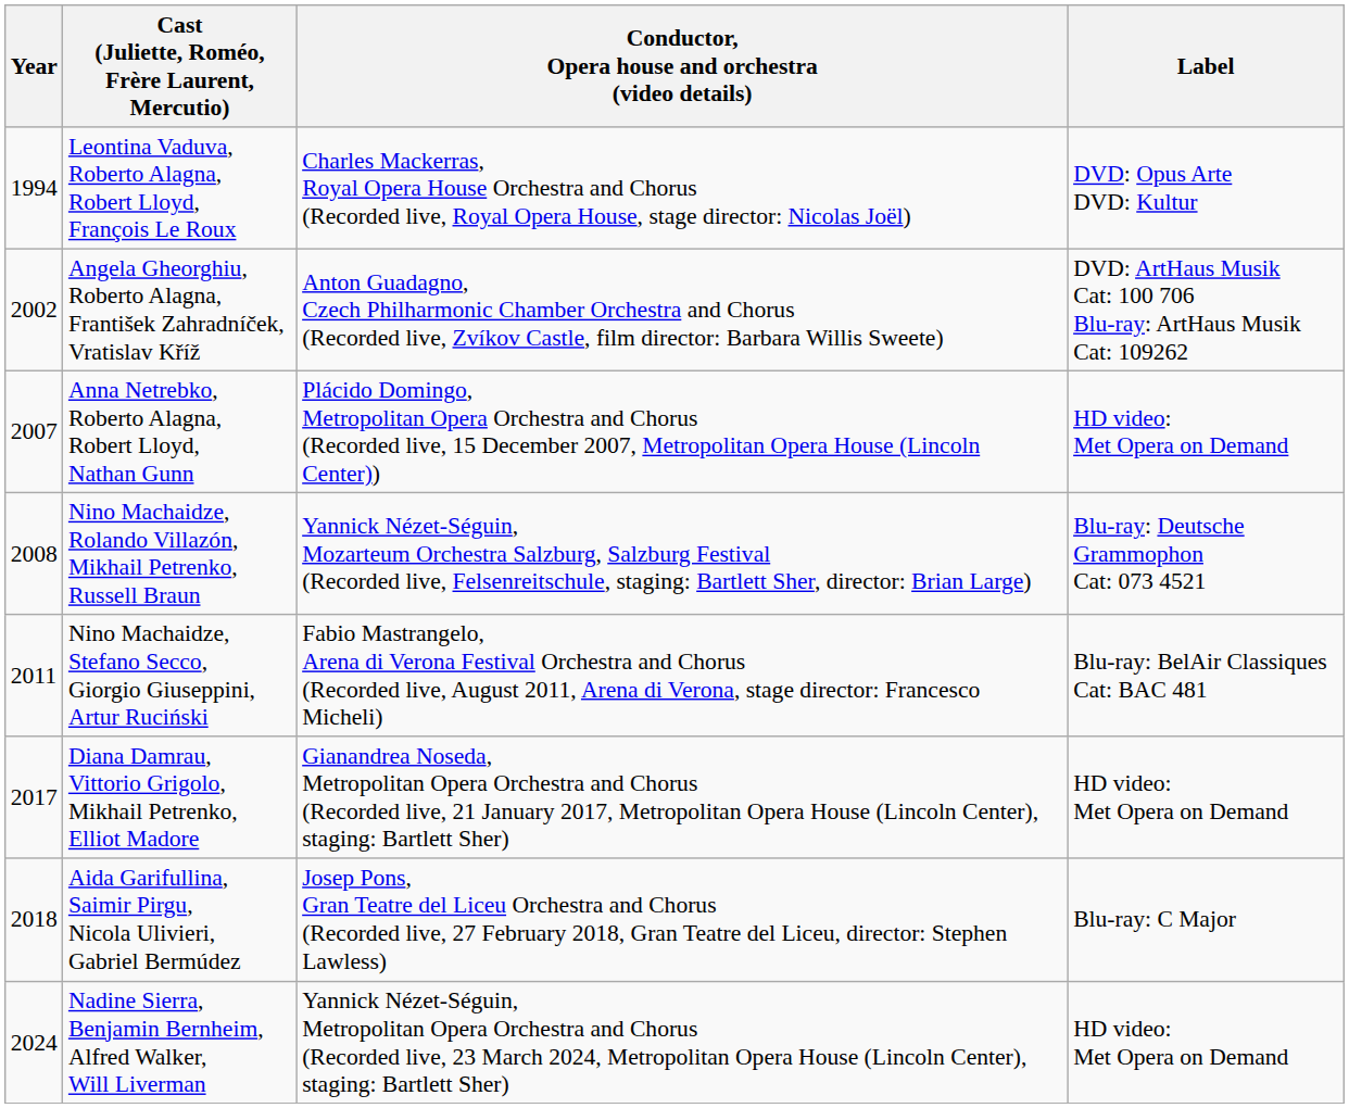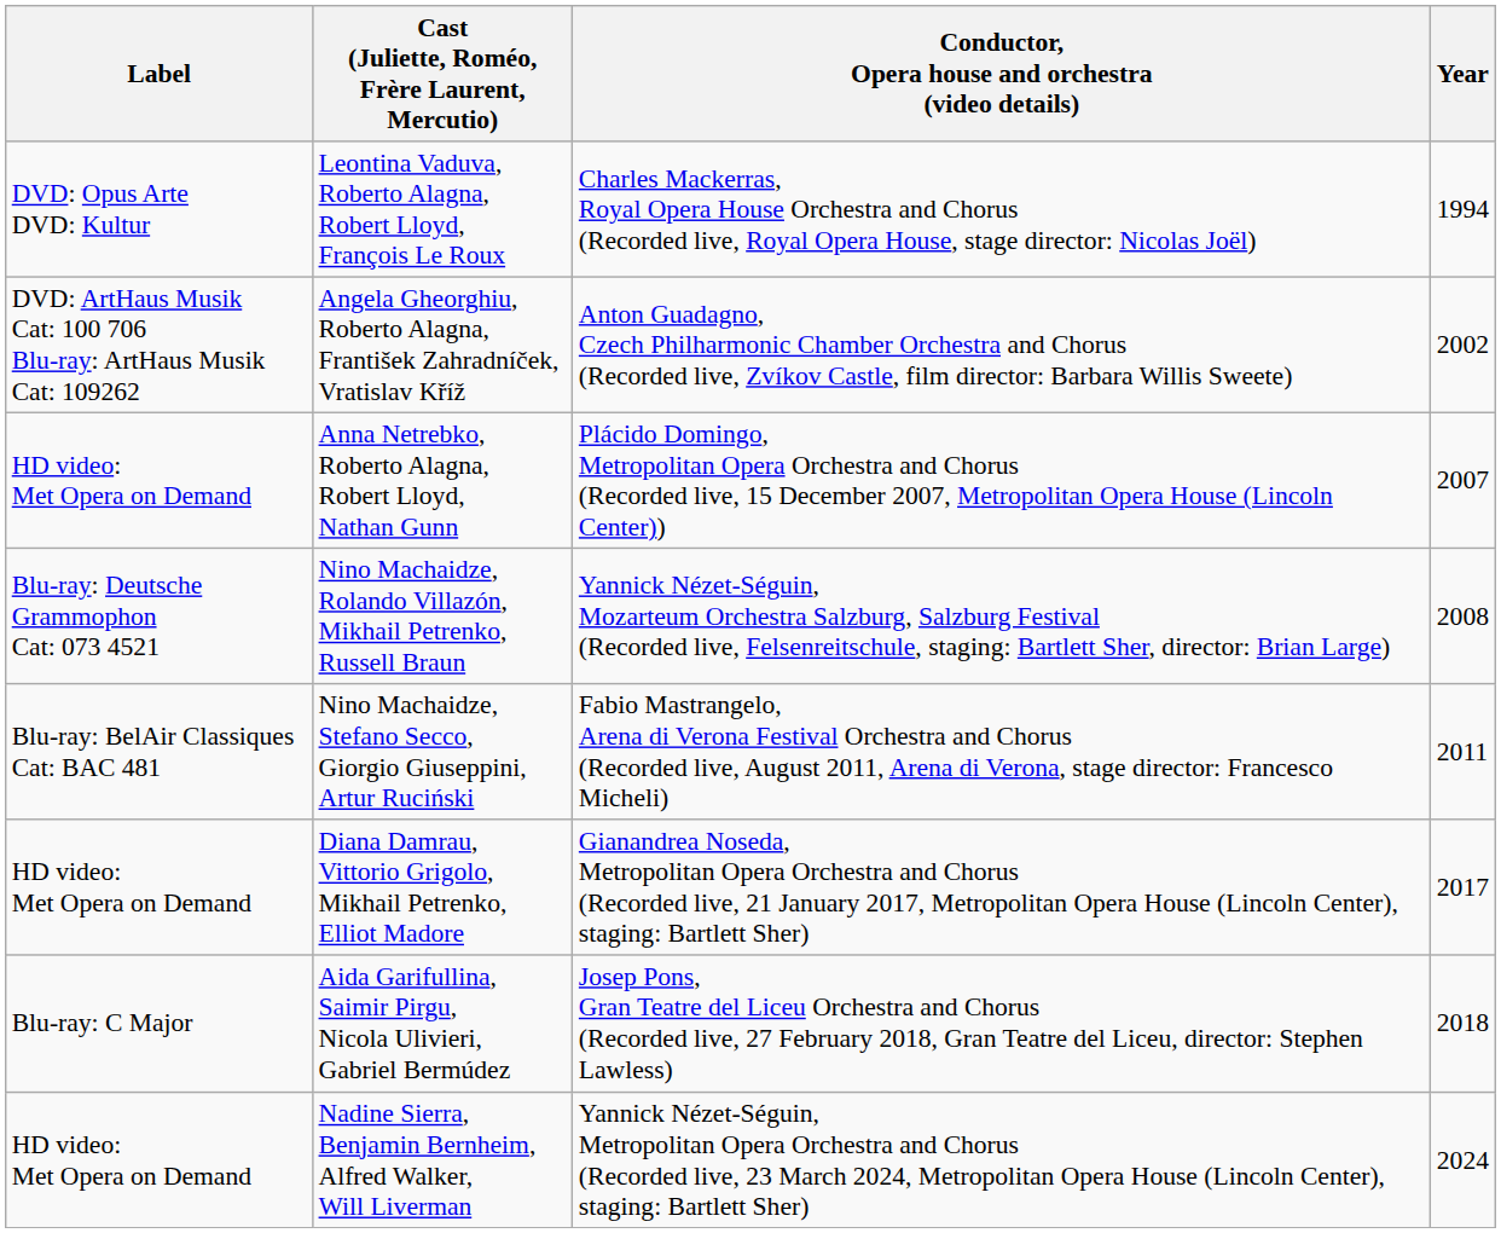columns swapped: Year <-> Label
